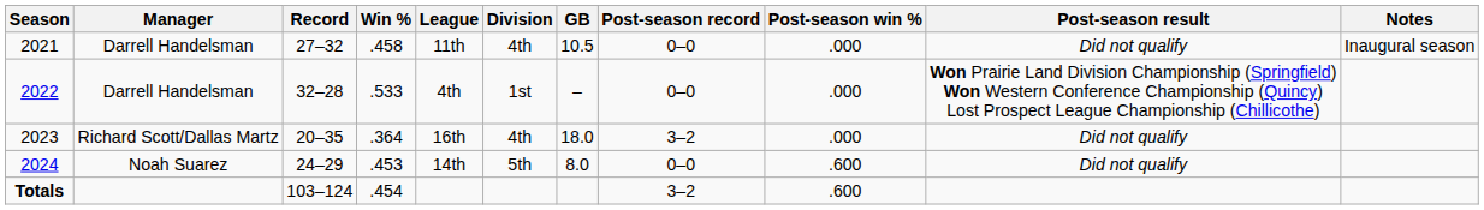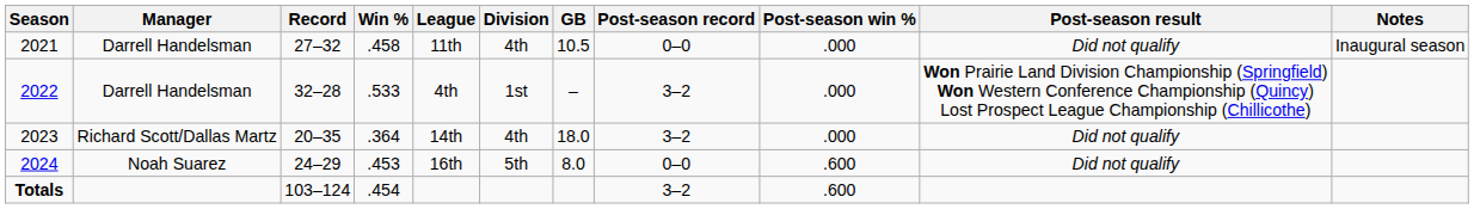2022 | Post-season record: 0–0 -> 3–2
2023 | League: 16th -> 14th
2024 | League: 14th -> 16th
